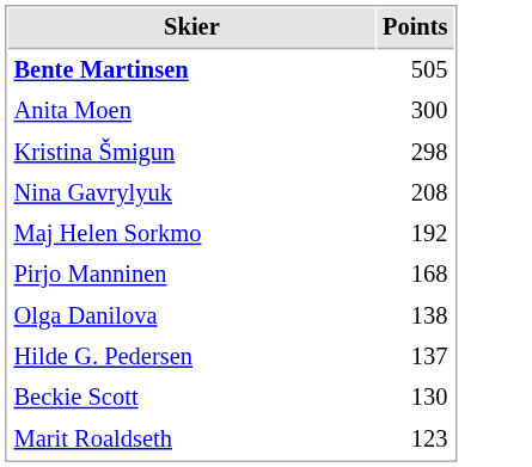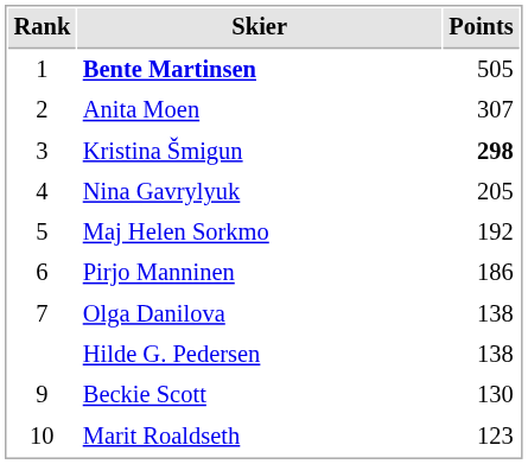+ column: Rank | 1 | 2 | 3 | 4 | 5 | 6 | 7 | 9 | 10
Anita Moen | Points: 300 -> 307
Kristina Šmigun | Points: normal -> bold
Nina Gavrylyuk | Points: 208 -> 205
Pirjo Manninen | Points: 168 -> 186
Hilde G. Pedersen | Points: 137 -> 138
